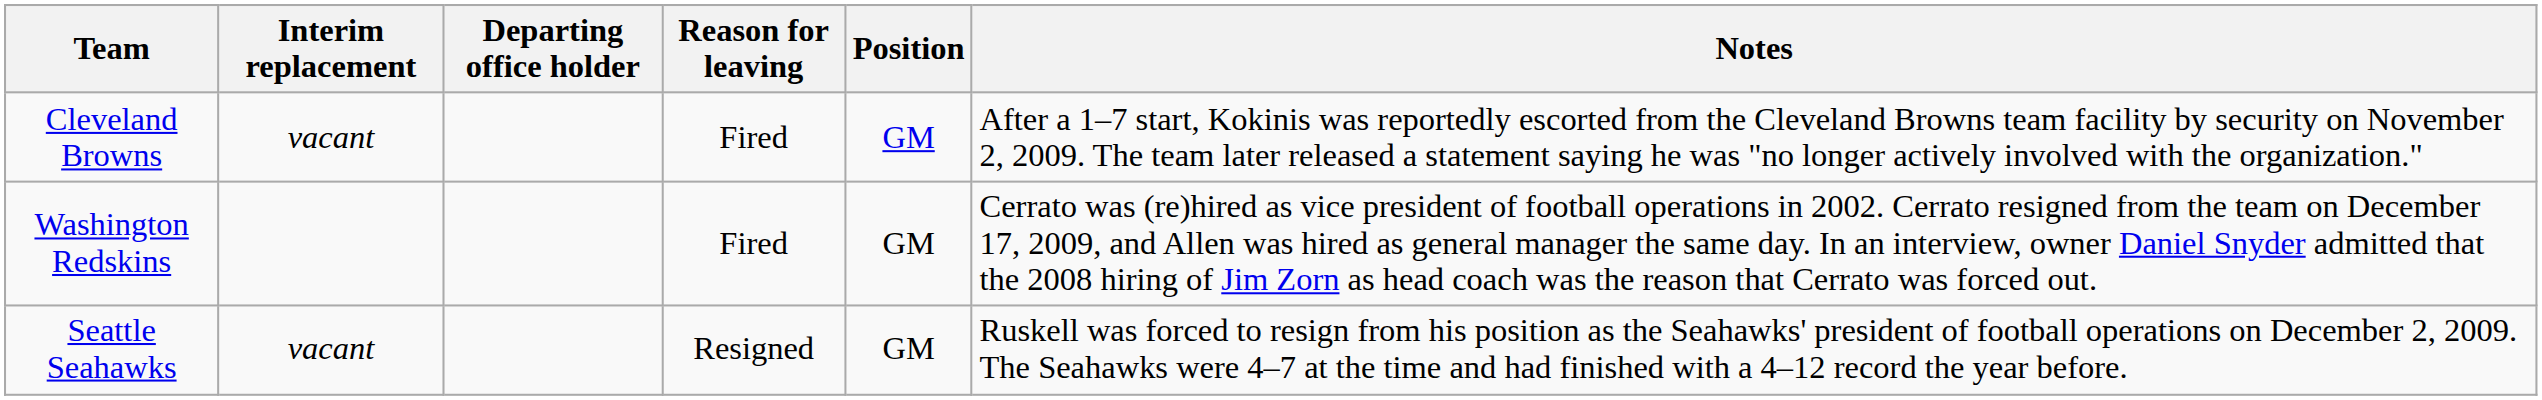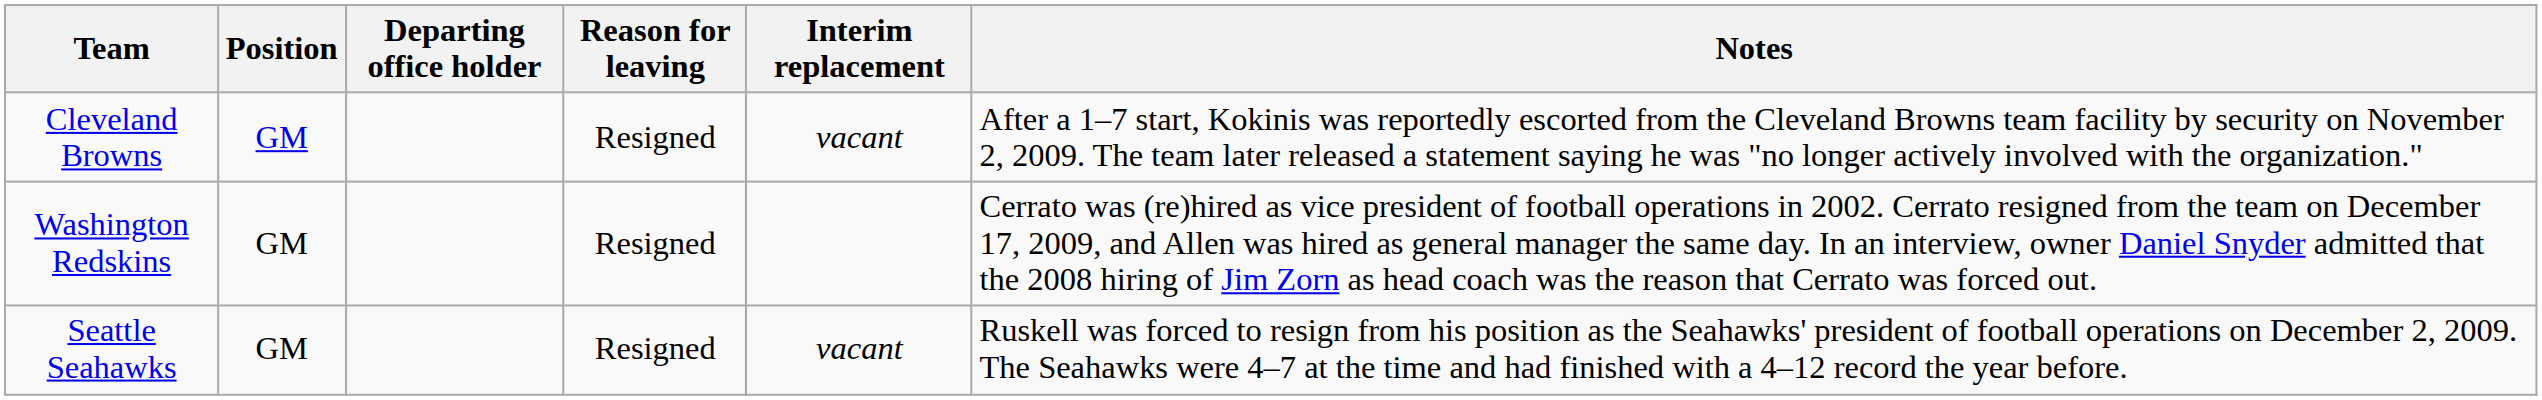columns swapped: Position <-> Interim replacement
Cleveland Browns | Reason for leaving: Fired -> Resigned
Washington Redskins | Reason for leaving: Fired -> Resigned
